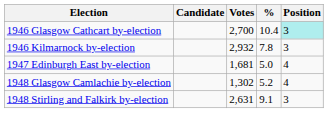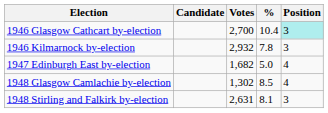1947 Edinburgh East by-election | Votes: 1,681 -> 1,682
1948 Glasgow Camlachie by-election | %: 5.2 -> 8.5
1948 Stirling and Falkirk by-election | %: 9.1 -> 8.1
